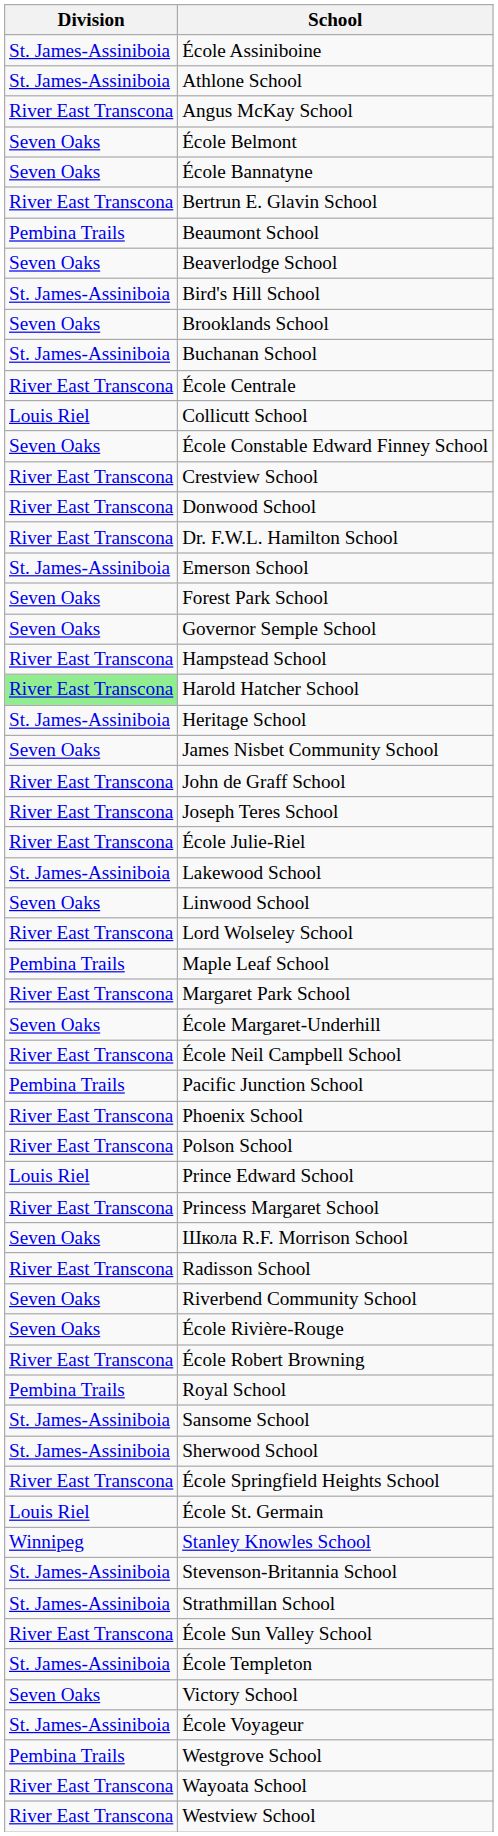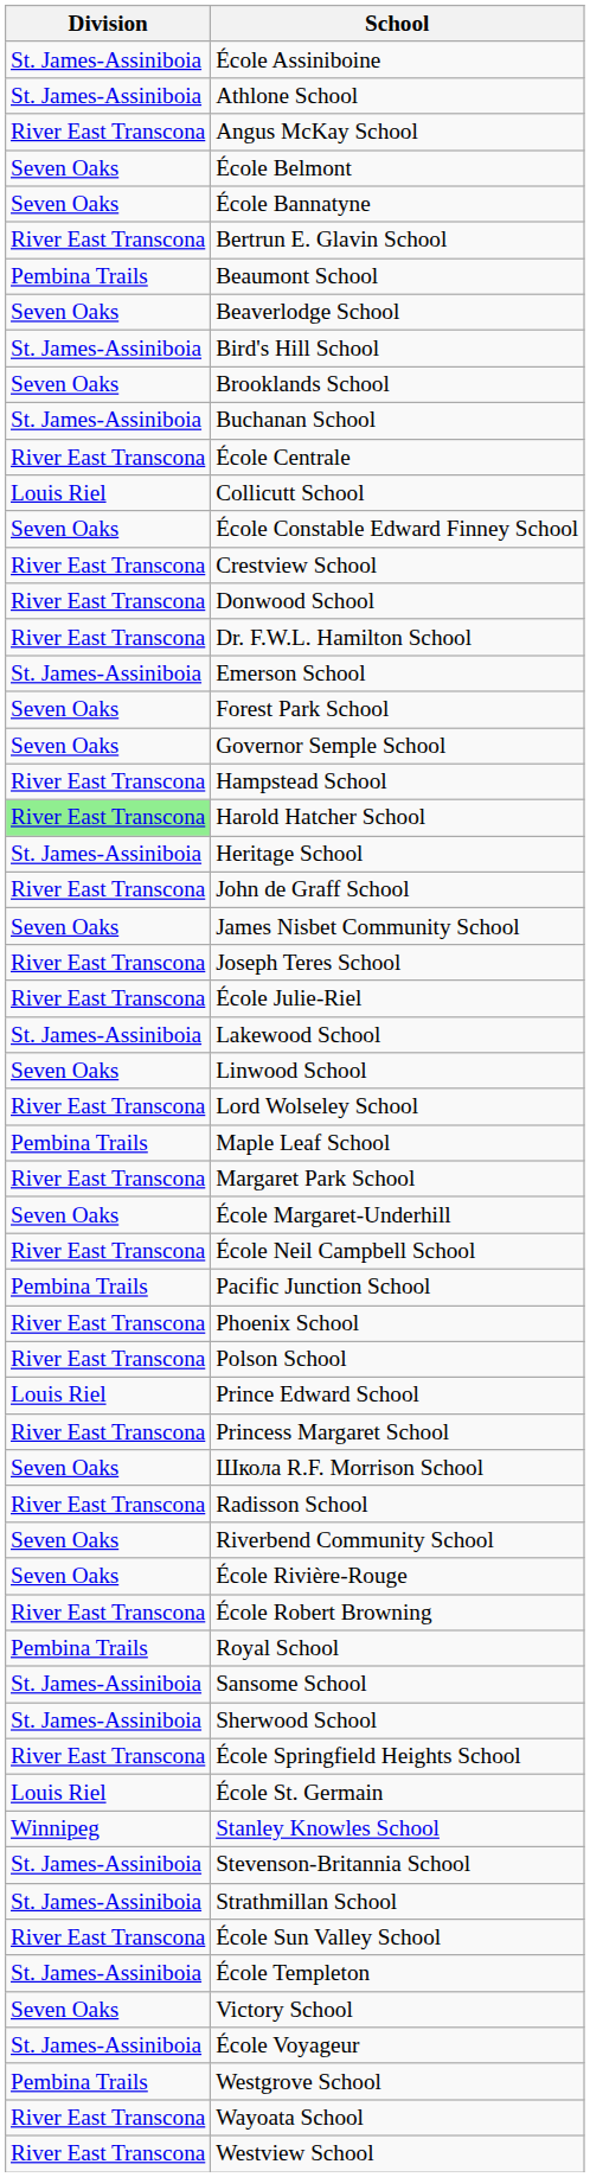rows swapped: James Nisbet Community School <-> John de Graff School
